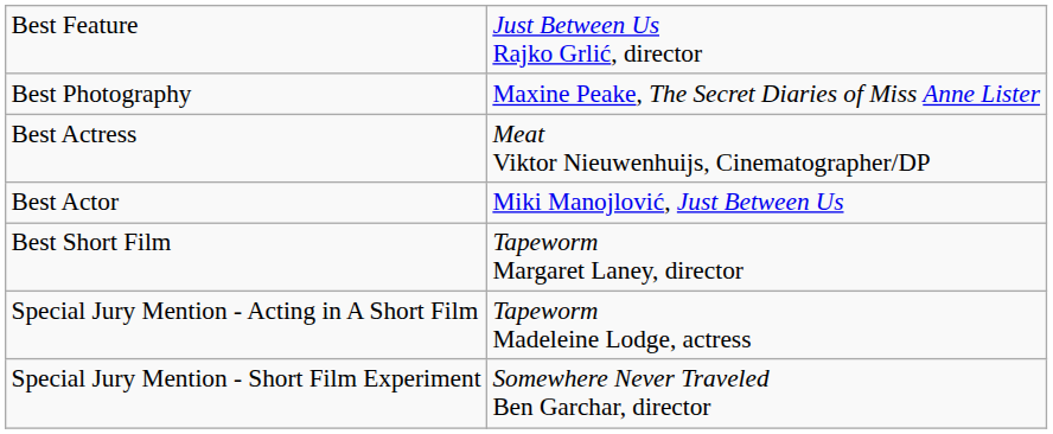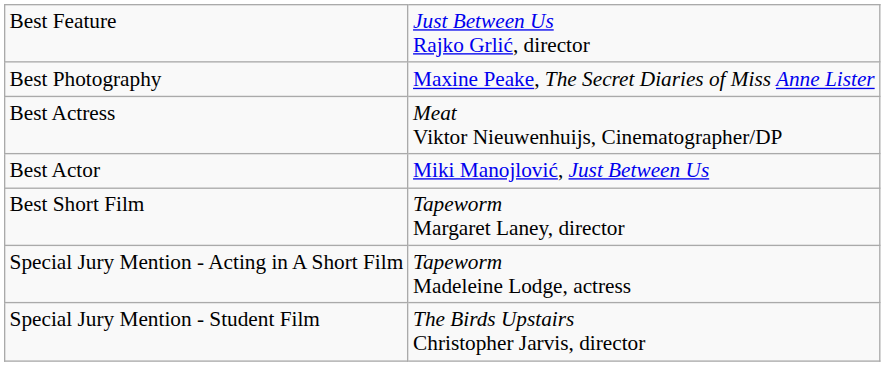+ row: Special Jury Mention - Student Film | The Birds Upstairs Christopher Jarvis, director
- row: Special Jury Mention - Short Film Experiment | Somewhere Never Traveled Ben Garchar, director
